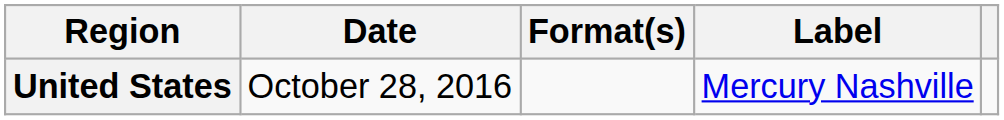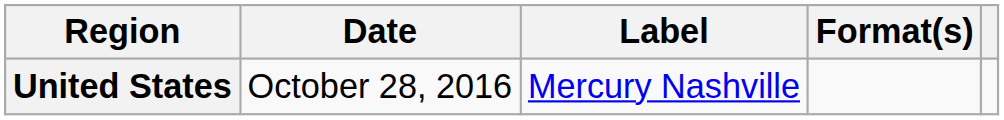columns swapped: Format(s) <-> Label
